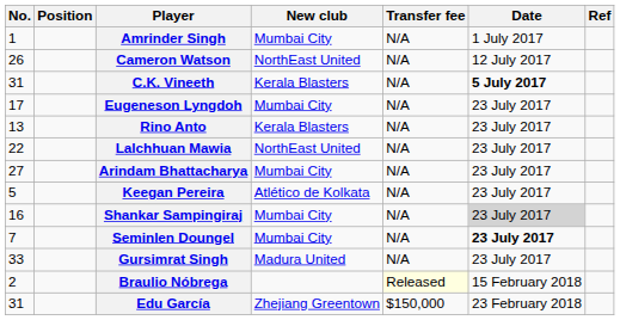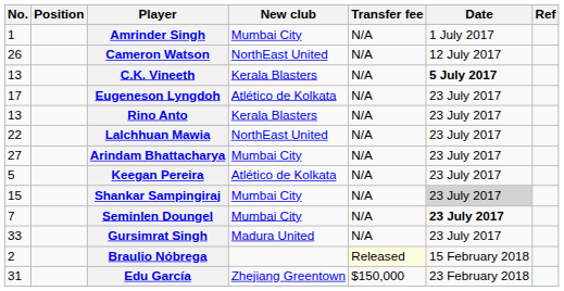C.K. Vineeth | No.: 31 -> 13
Eugeneson Lyngdoh | New club: Mumbai City -> Atlético de Kolkata
Shankar Sampingiraj | No.: 16 -> 15
